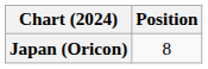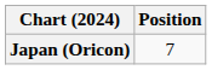Japan (Oricon) | Position: 8 -> 7
